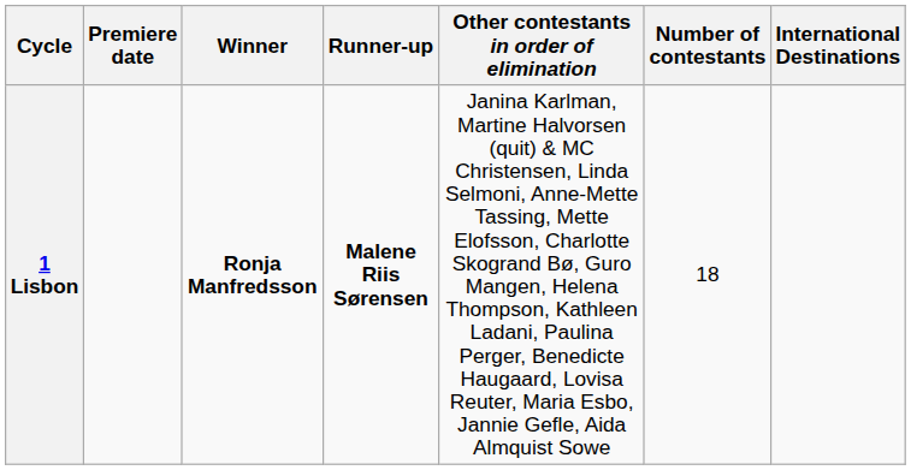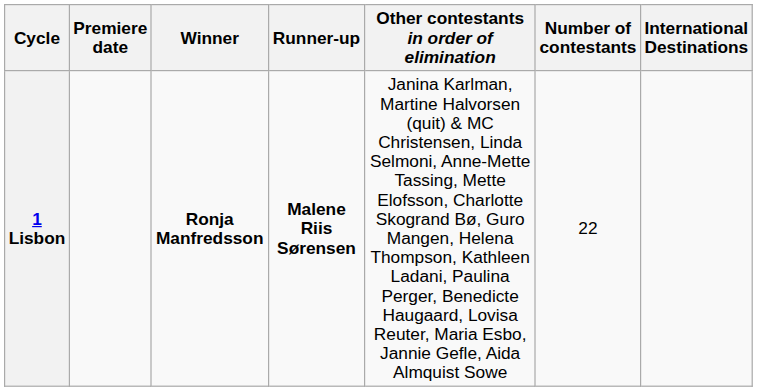1 Lisbon | Number of contestants: 18 -> 22
